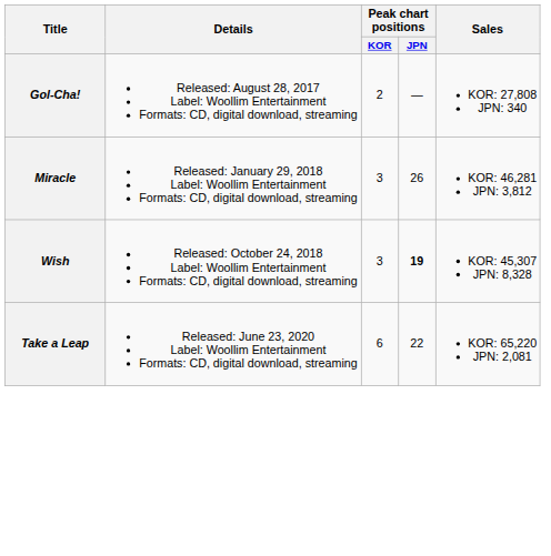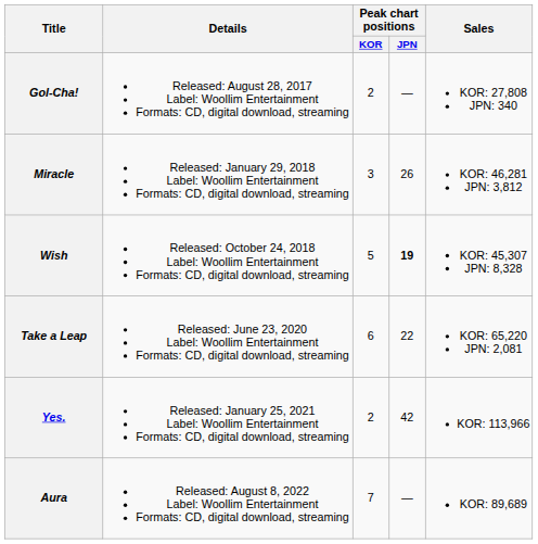Wish | Peak chart positions / KOR: 3 -> 5
+ row: Yes. | Released: January 25, 2021 Label: Woollim Entertainment Formats: CD, digital download, streaming | 2 | 42 | KOR: 113,966
+ row: Aura | Released: August 8, 2022 Label: Woollim Entertainment Formats: CD, digital download, streaming | 7 | — | KOR: 89,689
